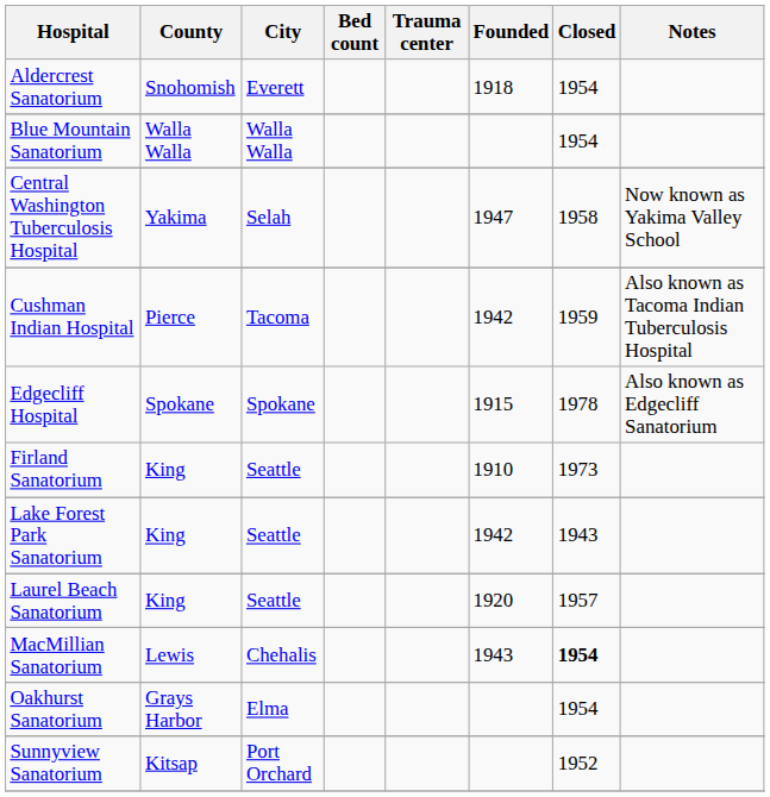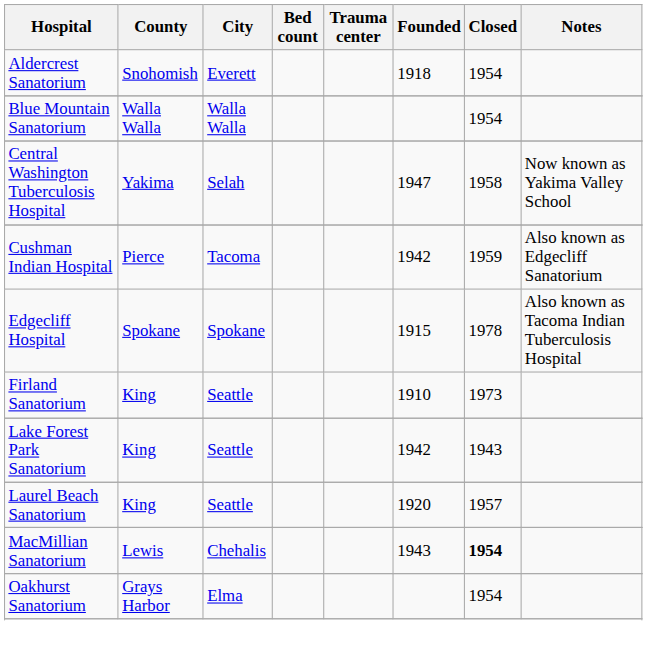Cushman Indian Hospital | Notes: Also known as Tacoma Indian Tuberculosis Hospital -> Also known as Edgecliff Sanatorium
Edgecliff Hospital | Notes: Also known as Edgecliff Sanatorium -> Also known as Tacoma Indian Tuberculosis Hospital
- row: Sunnyview Sanatorium | Kitsap | Port Orchard | 1952
